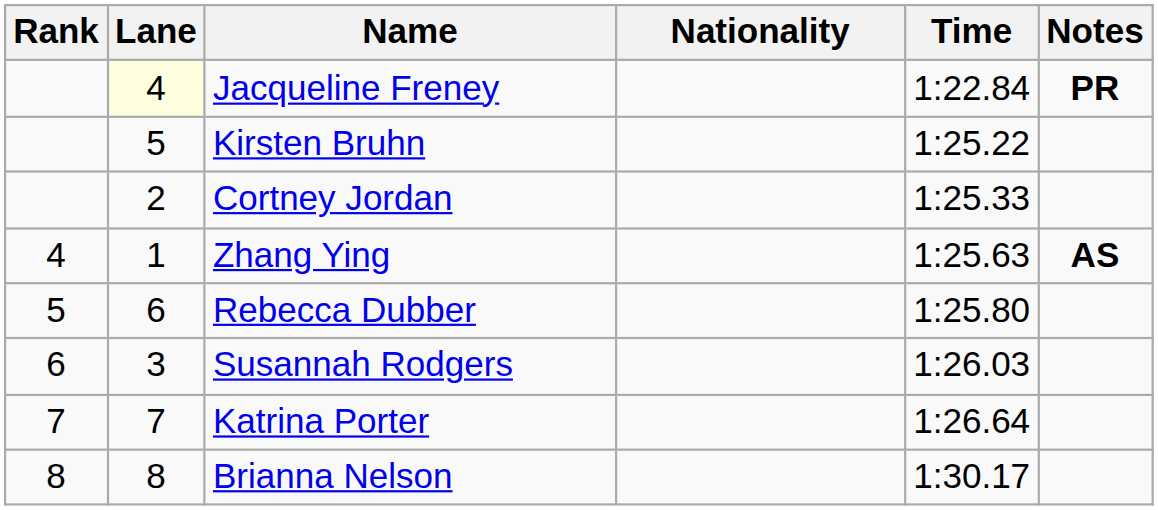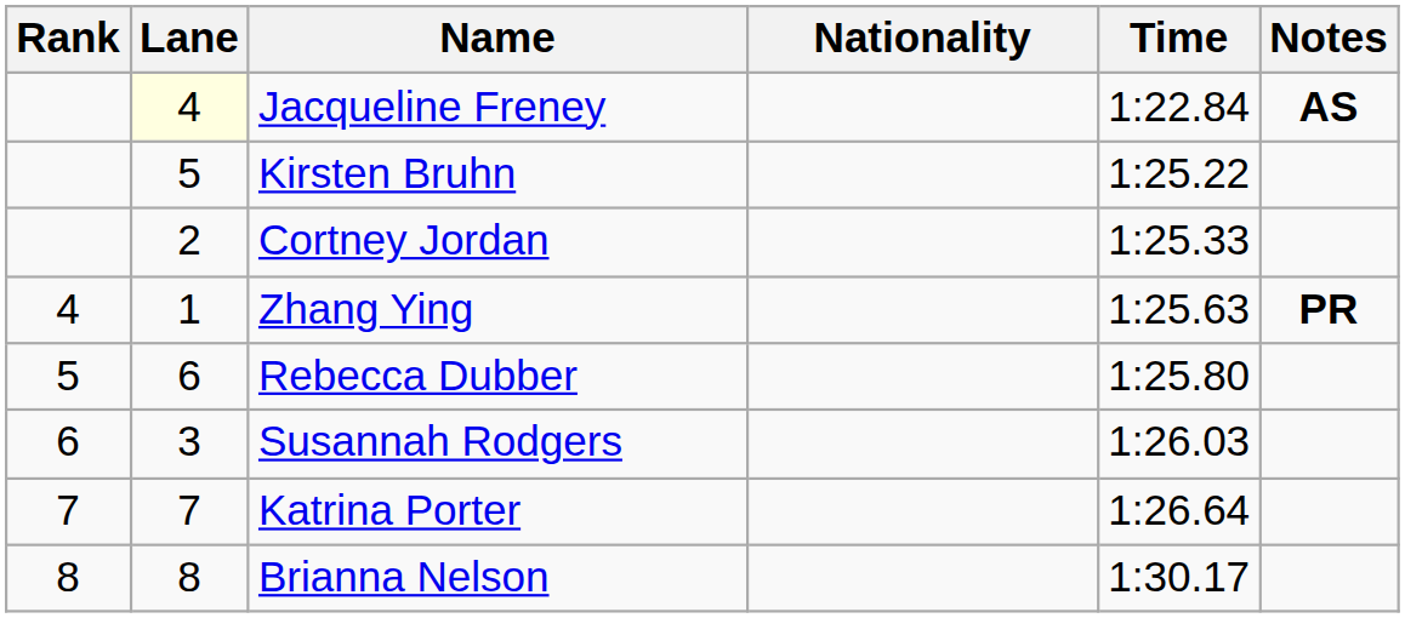Jacqueline Freney | Notes: PR -> AS
Zhang Ying | Notes: AS -> PR
